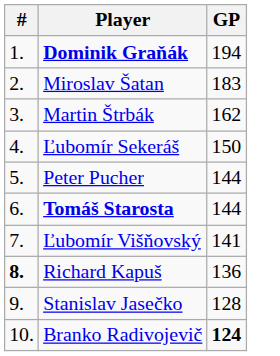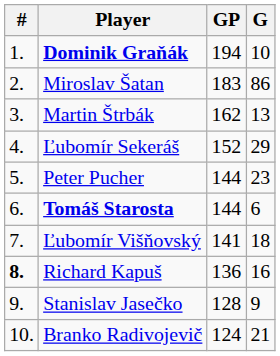+ column: G | 10 | 86 | 13 | 29 | 23 | 6 | 18 | 16 | 9 | 21
Ľubomír Sekeráš | GP: 150 -> 152
Branko Radivojevič | GP: bold -> normal
